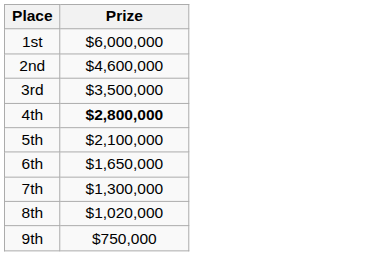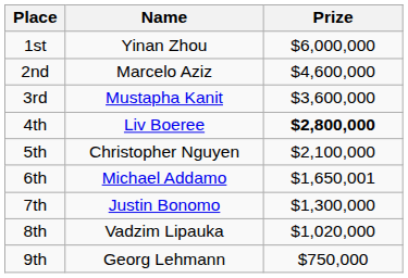+ column: Name | Yinan Zhou | Marcelo Aziz | Mustapha Kanit | Liv Boeree | Christopher Nguyen | Michael Addamo | Justin Bonomo | Vadzim Lipauka | Georg Lehmann
3rd | Prize: $3,500,000 -> $3,600,000
6th | Prize: $1,650,000 -> $1,650,001
